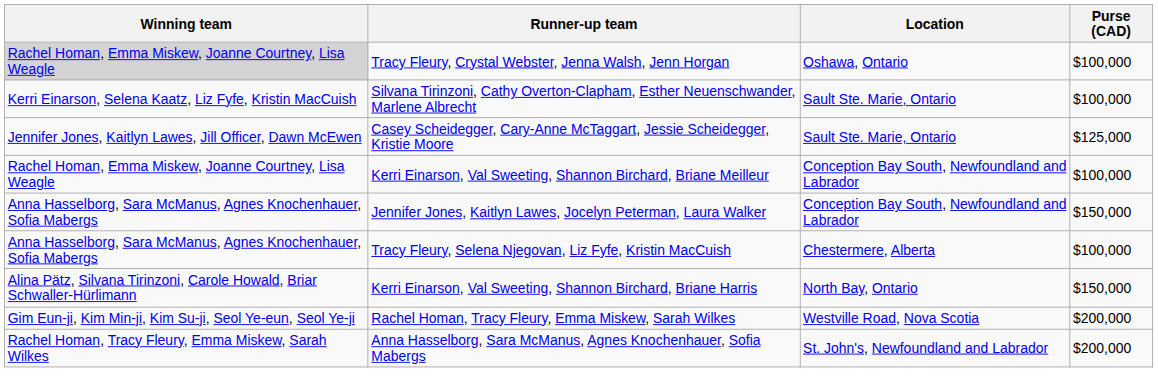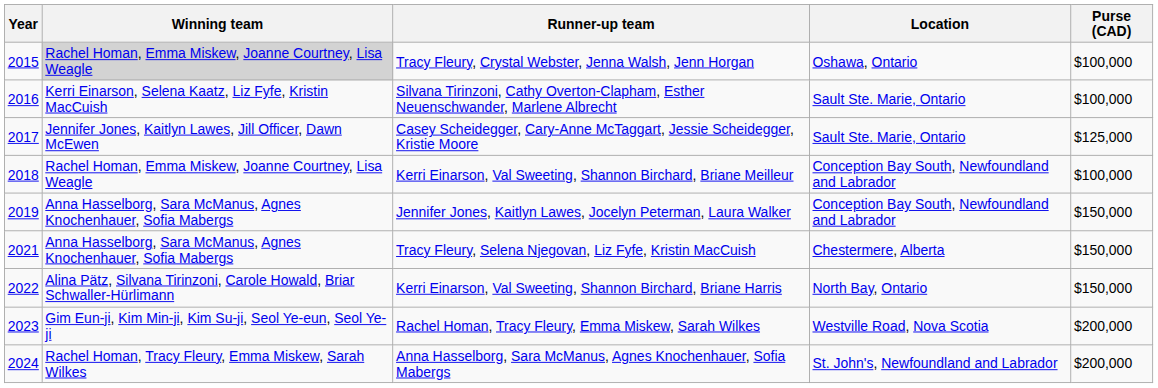+ column: Year | 2015 | 2016 | 2017 | 2018 | 2019 | 2021 | 2022 | 2023 | 2024
Tracy Fleury, Selena Njegovan, Liz Fyfe, Kristin MacCuish | Purse (CAD): $100,000 -> $150,000
